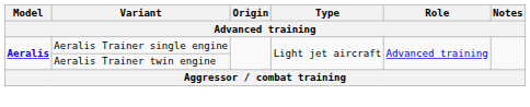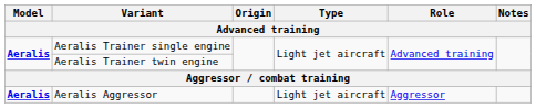+ row: Aeralis | Aeralis Aggressor | Light jet aircraft | Aggressor
